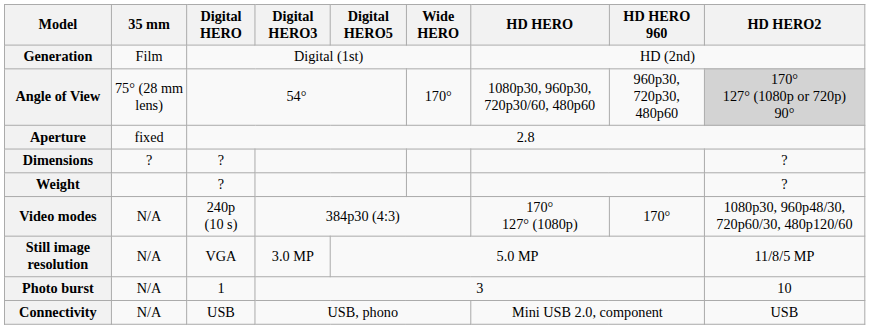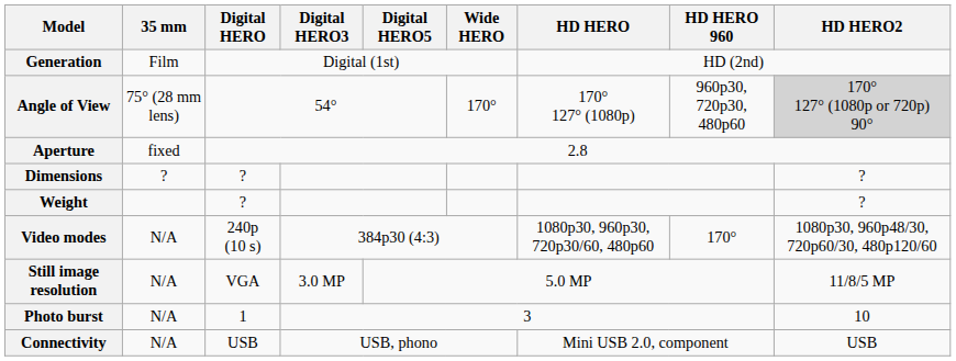Angle of View | HD HERO: 1080p30, 960p30, 720p30/60, 480p60 -> 170° 127° (1080p)
Video modes | HD HERO: 170° 127° (1080p) -> 1080p30, 960p30, 720p30/60, 480p60
